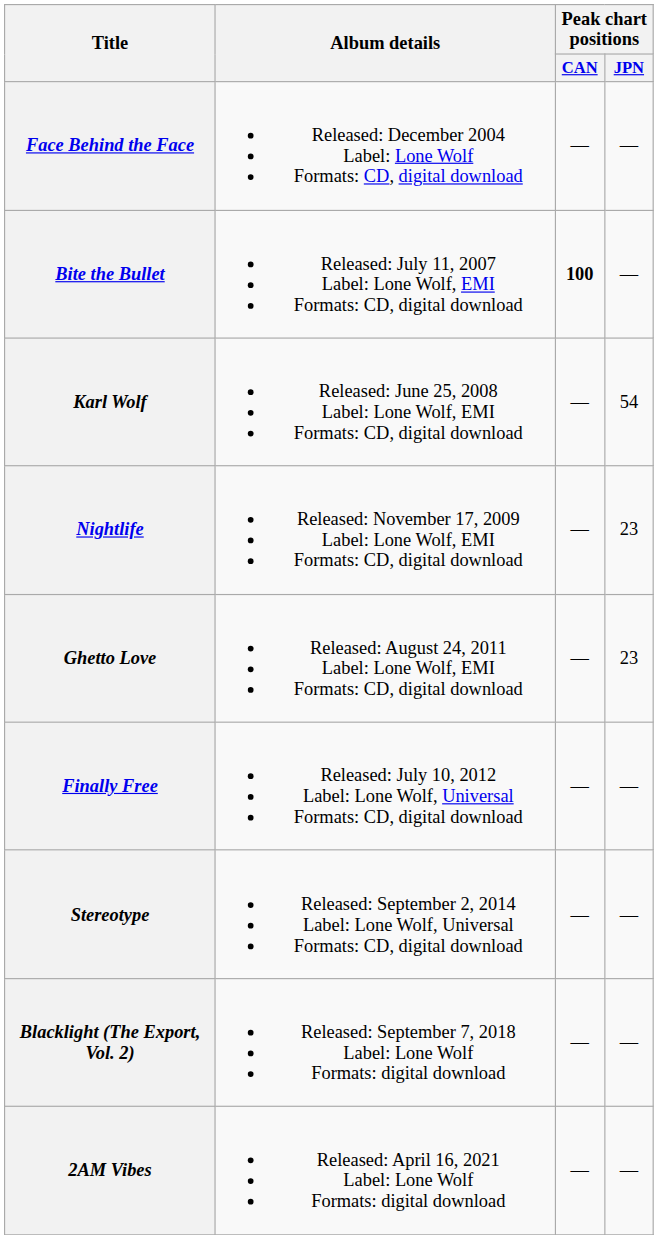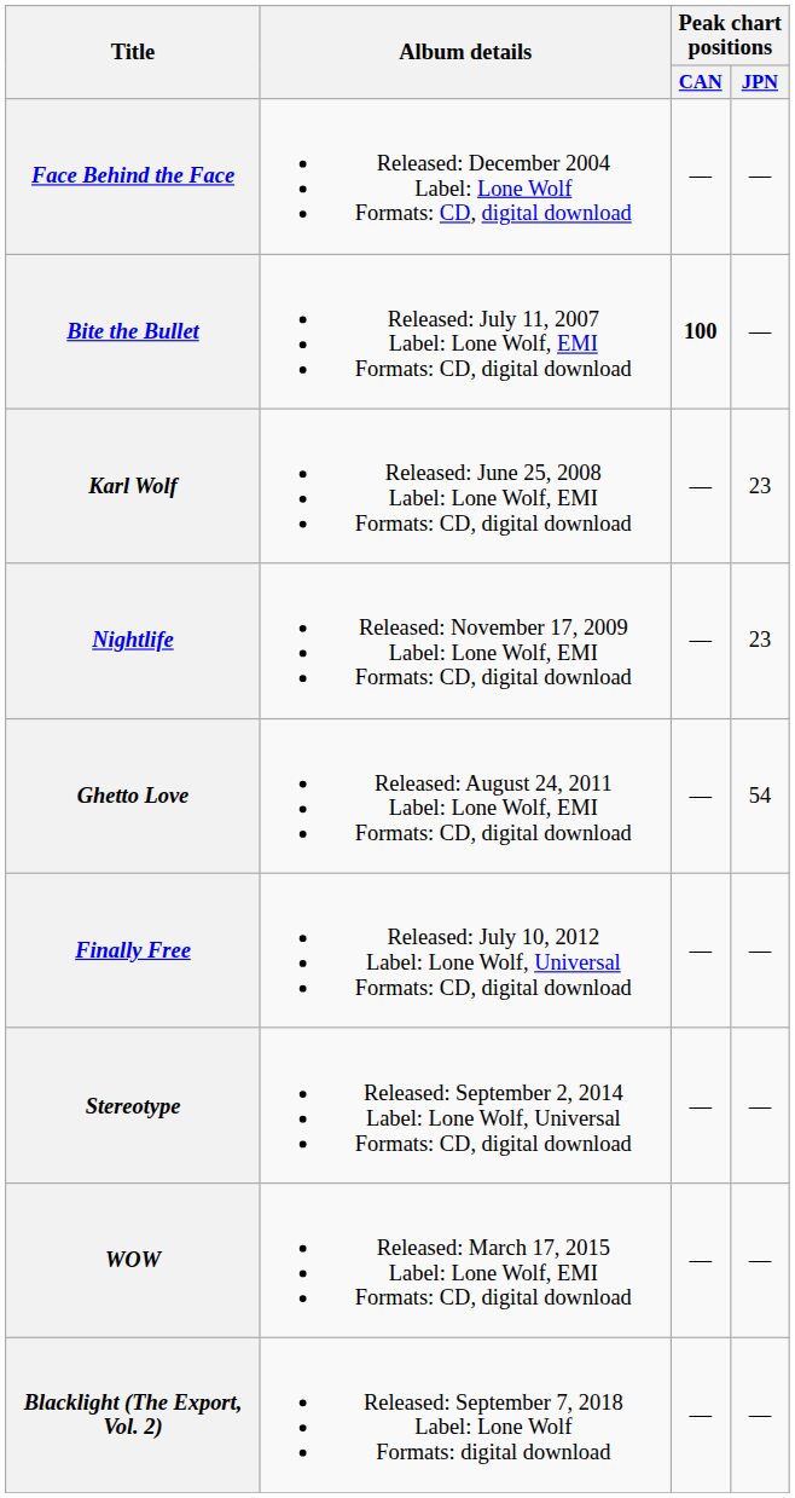Karl Wolf | Peak chart positions / JPN: 54 -> 23
Ghetto Love | Peak chart positions / JPN: 23 -> 54
+ row: WOW | Released: March 17, 2015 Label: Lone Wolf, EMI Formats: CD, digital download | — | —
- row: 2AM Vibes | Released: April 16, 2021 Label: Lone Wolf Formats: digital download | — | —
